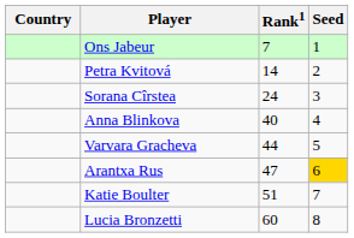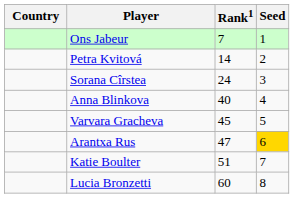Varvara Gracheva | Rank1: 44 -> 45
